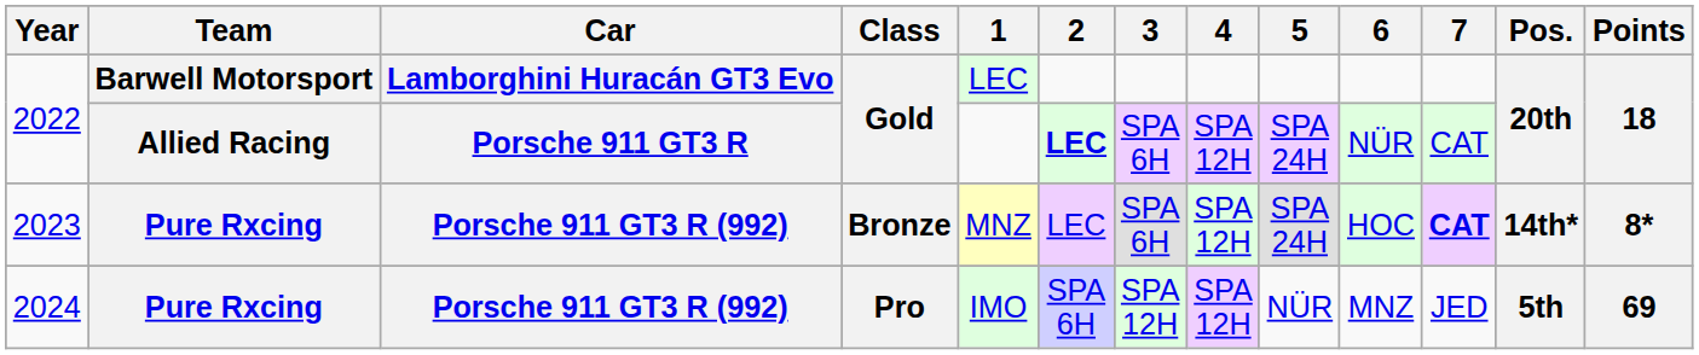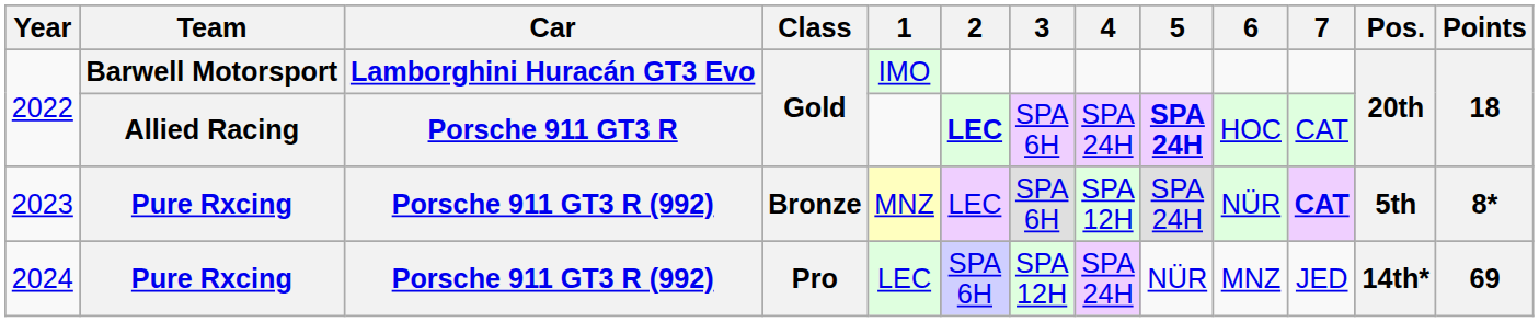2022 / Barwell Motorsport | 1: LEC -> IMO
2022 / Allied Racing | 4: SPA 12H -> SPA 24H
2022 / Allied Racing | 5: normal -> bold
2022 / Allied Racing | 6: NÜR -> HOC
2023 | 6: HOC -> NÜR
2023 | Pos.: 14th* -> 5th
2024 | 1: IMO -> LEC
2024 | 4: SPA 12H -> SPA 24H
2024 | Pos.: 5th -> 14th*
